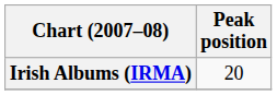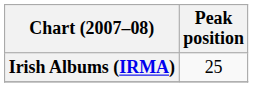Irish Albums (IRMA) | Peak position: 20 -> 25
